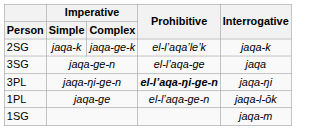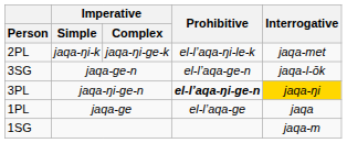- row: 2SG | jaqa-k | jaqa-ge-k | el-l’aqa’le’k | jaqa-k
+ row: 2PL | jaqa-ŋi-k | jaqa-ŋi-ge-k | el-l’aqa-ŋi-le-k | jaqa-met
3SG | Prohibitive: el-l’aqa-ge -> el-l’aqa-ge-n
3SG | Interrogative: jaqa -> jaqa-l-ōk
3PL | Interrogative: no background -> gold background
1PL | Prohibitive: el-l’aqa-ge-n -> el-l’aqa-ge
1PL | Interrogative: jaqa-l-ōk -> jaqa
